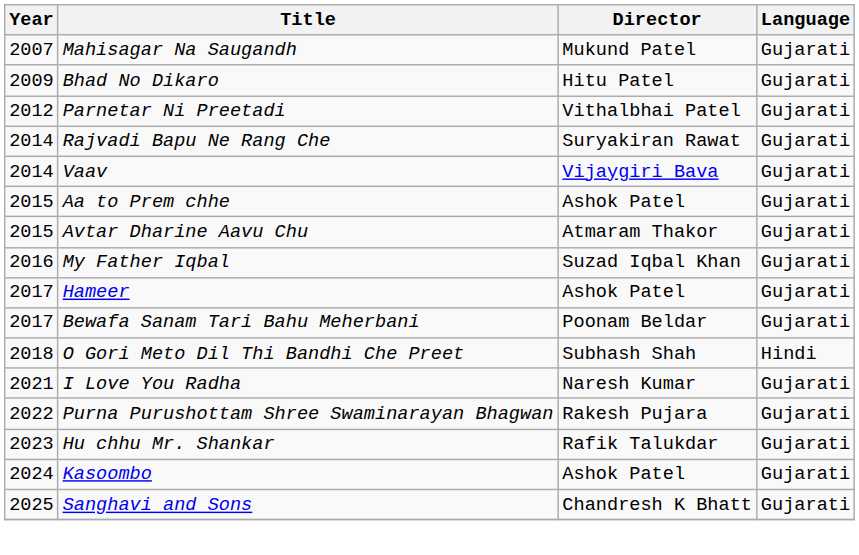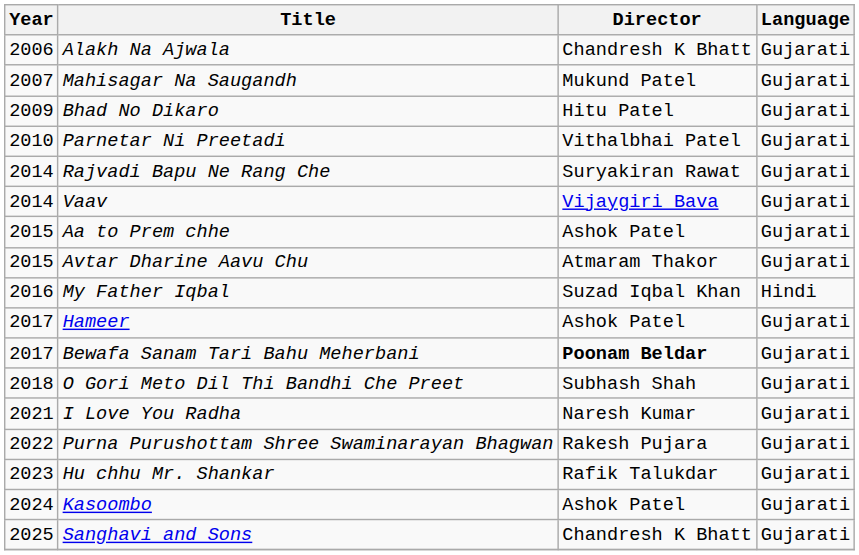+ row: 2006 | Alakh Na Ajwala | Chandresh K Bhatt | Gujarati
Parnetar Ni Preetadi | Year: 2012 -> 2010
My Father Iqbal | Language: Gujarati -> Hindi
Bewafa Sanam Tari Bahu Meherbani | Director: normal -> bold
O Gori Meto Dil Thi Bandhi Che Preet | Language: Hindi -> Gujarati
